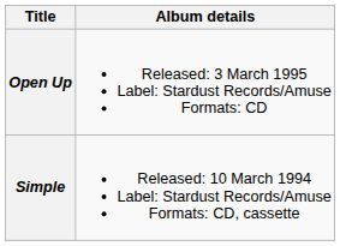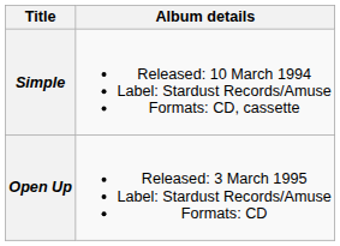rows swapped: Simple <-> Open Up
